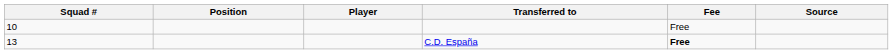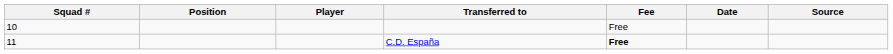+ column: Date
C.D. España | Squad #: 13 -> 11
